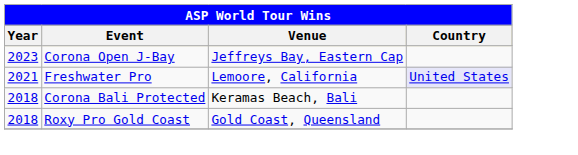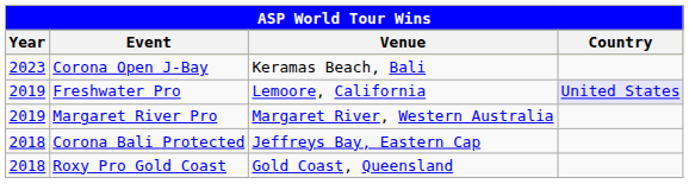Corona Open J-Bay | Venue: Jeffreys Bay, Eastern Cap -> Keramas Beach, Bali
Freshwater Pro | Year: 2021 -> 2019
+ row: 2019 | Margaret River Pro | Margaret River, Western Australia
Corona Bali Protected | Venue: Keramas Beach, Bali -> Jeffreys Bay, Eastern Cap
